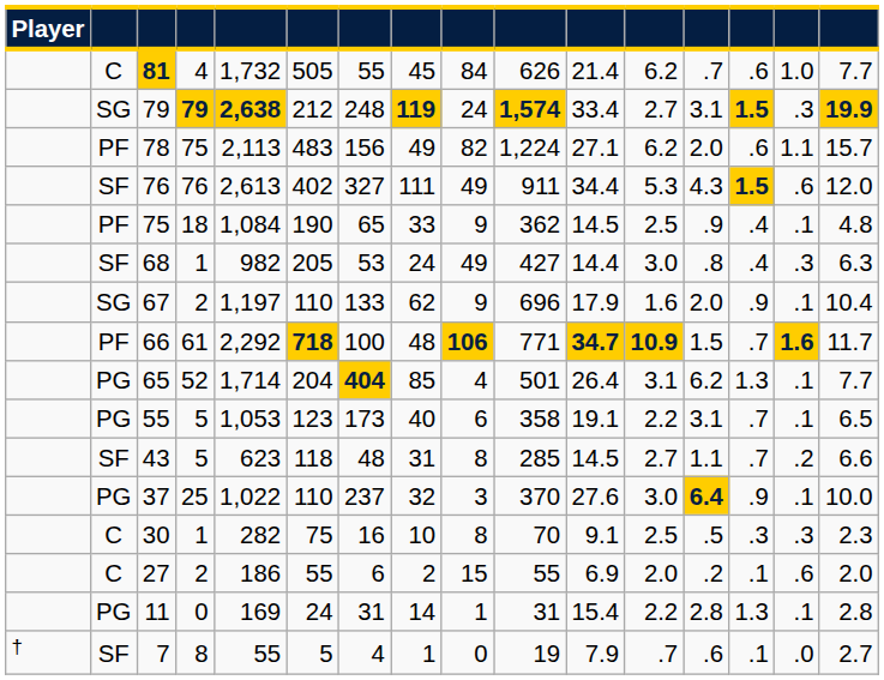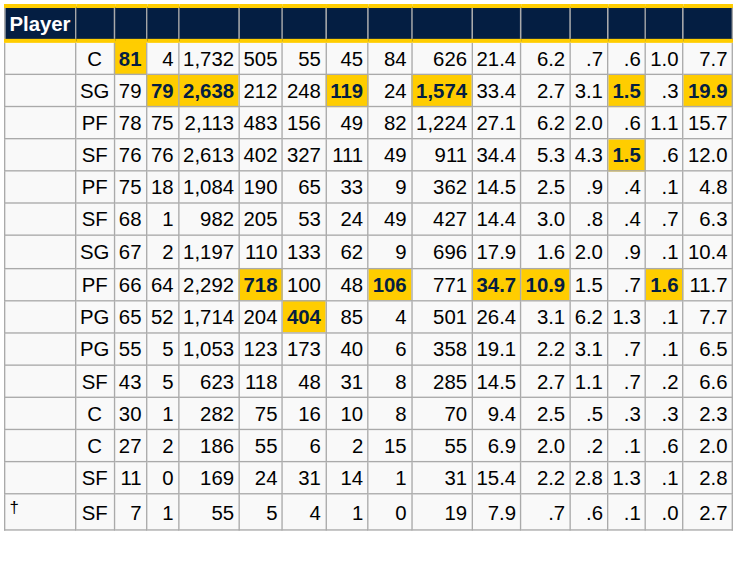68 | column 15: .3 -> .7
66 | column 4: 61 -> 64
- row: PG | 37 | 25 | 1,022 | 110 | 237 | 32 | 3 | 370 | 27.6 | 3.0 | 6.4 | .9 | .1 | 10.0
30 | column 11: 9.1 -> 9.4
11 | column 2: PG -> SF
7 | column 4: 8 -> 1
